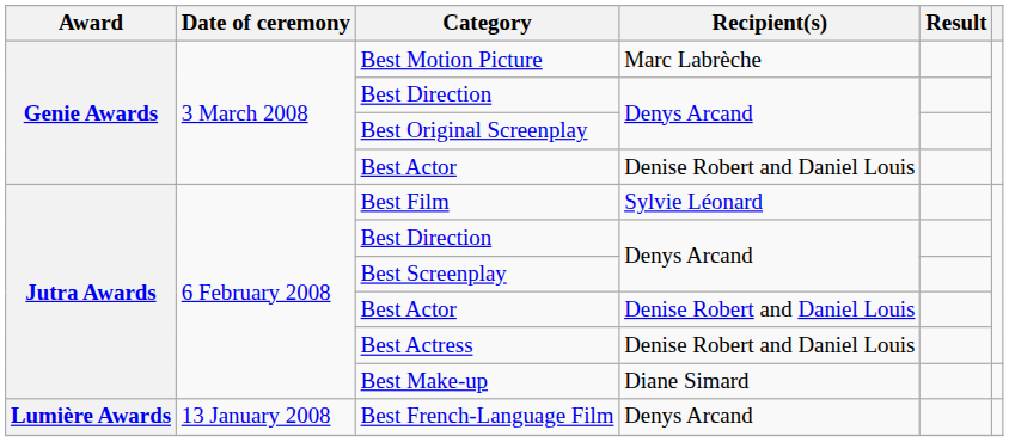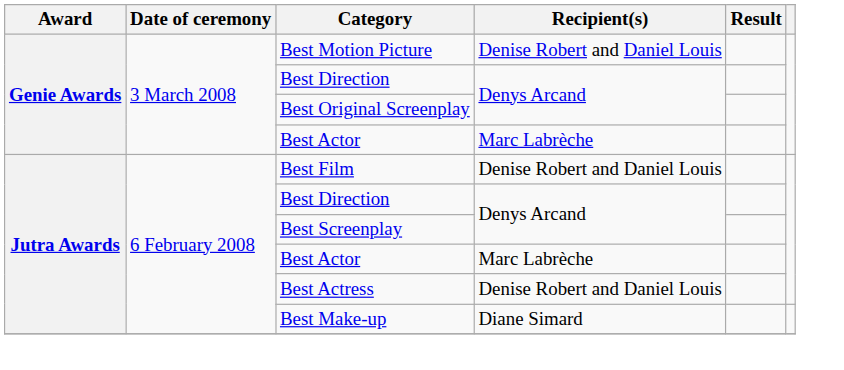Best Motion Picture | Recipient(s): Marc Labrèche -> Denise Robert and Daniel Louis
Genie Awards / Best Actor | Recipient(s): Denise Robert and Daniel Louis -> Marc Labrèche
Best Film | Recipient(s): Sylvie Léonard -> Denise Robert and Daniel Louis
Jutra Awards / Best Actor | Recipient(s): Denise Robert and Daniel Louis -> Marc Labrèche
- row: Lumière Awards | 13 January 2008 | Best French-Language Film | Denys Arcand
